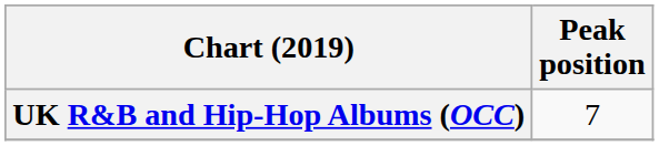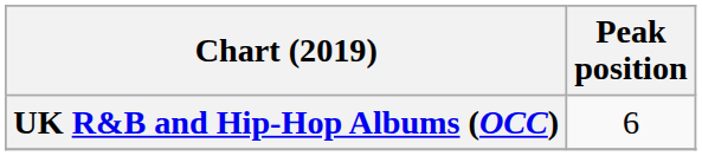UK R&B and Hip-Hop Albums (OCC) | Peak position: 7 -> 6
